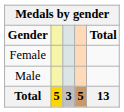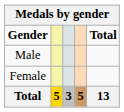rows swapped: Male <-> Female
